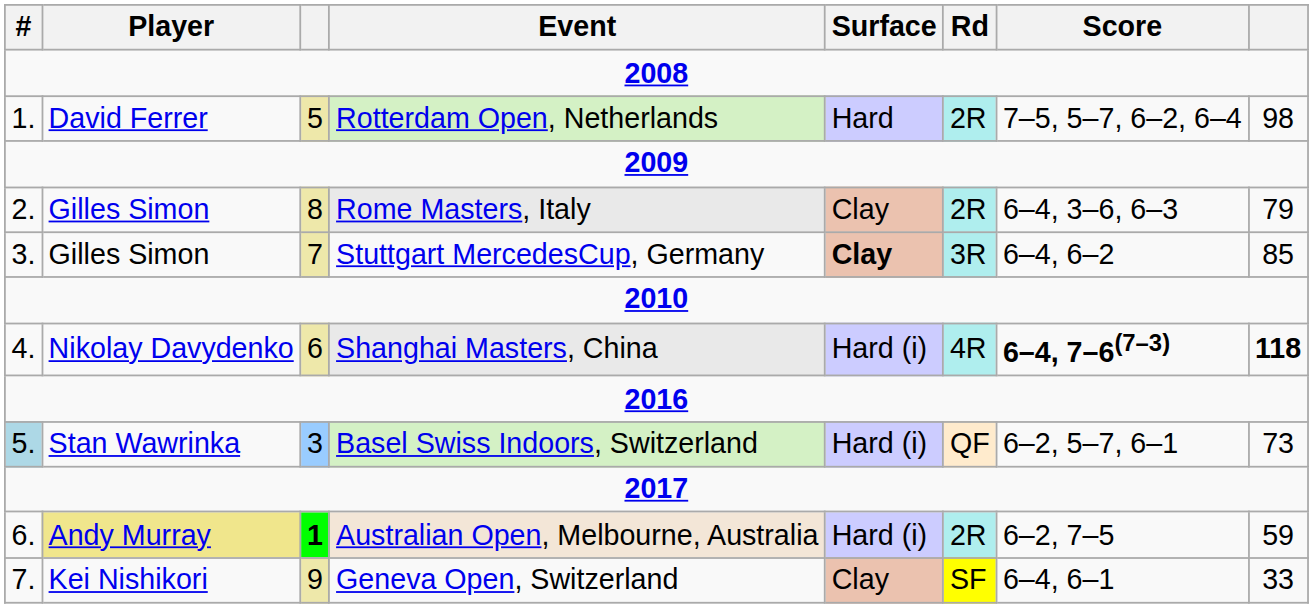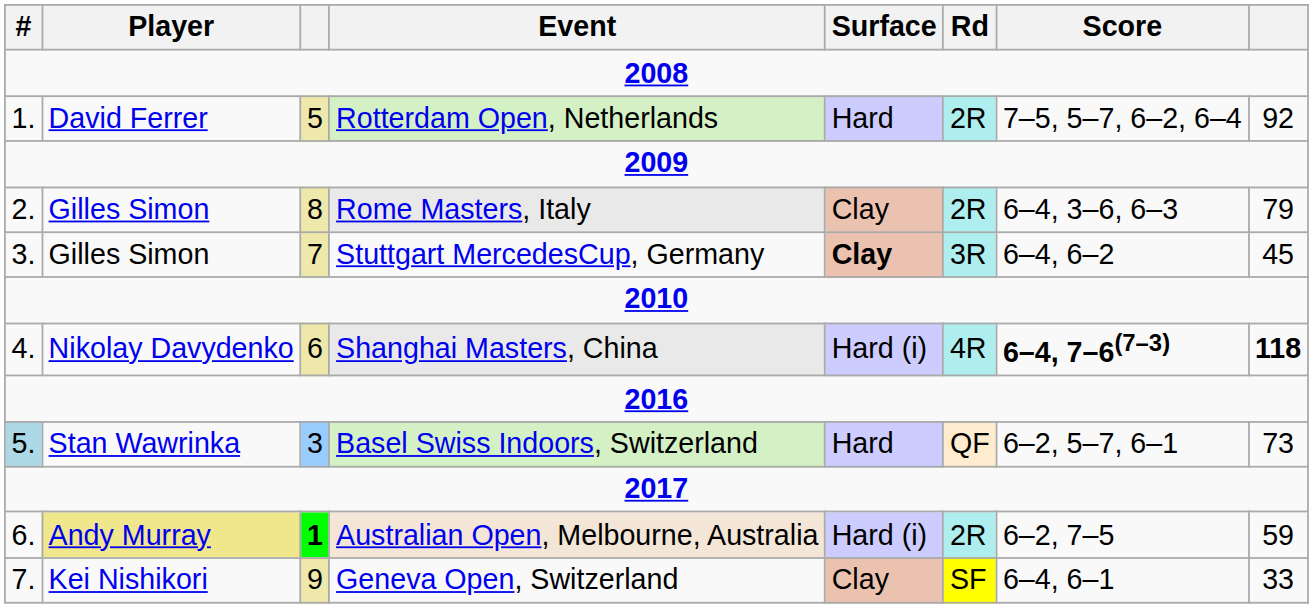Rotterdam Open, Netherlands | column 8: 98 -> 92
Stuttgart MercedesCup, Germany | column 8: 85 -> 45
Basel Swiss Indoors, Switzerland | Surface: Hard (i) -> Hard
